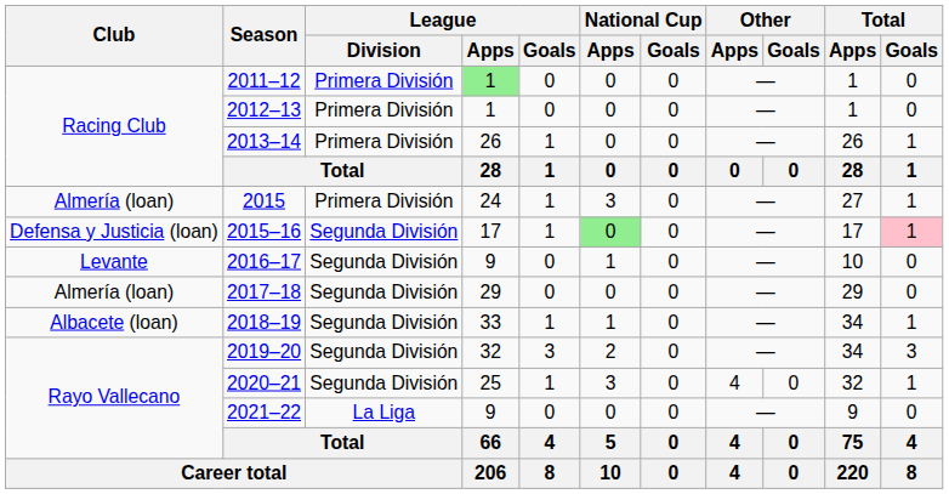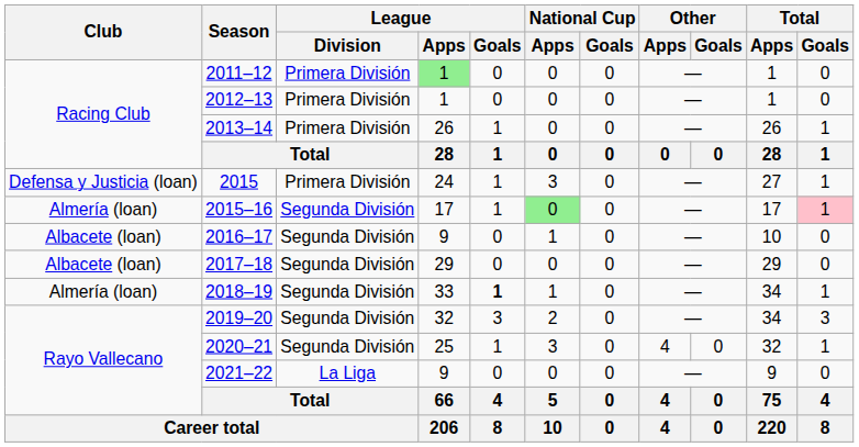2015 | Club: Almería (loan) -> Defensa y Justicia (loan)
2015–16 | Club: Defensa y Justicia (loan) -> Almería (loan)
2016–17 | Club: Levante -> Albacete (loan)
2017–18 | Club: Almería (loan) -> Albacete (loan)
2018–19 | Club: Albacete (loan) -> Almería (loan)
2018–19 | League / Goals: normal -> bold
